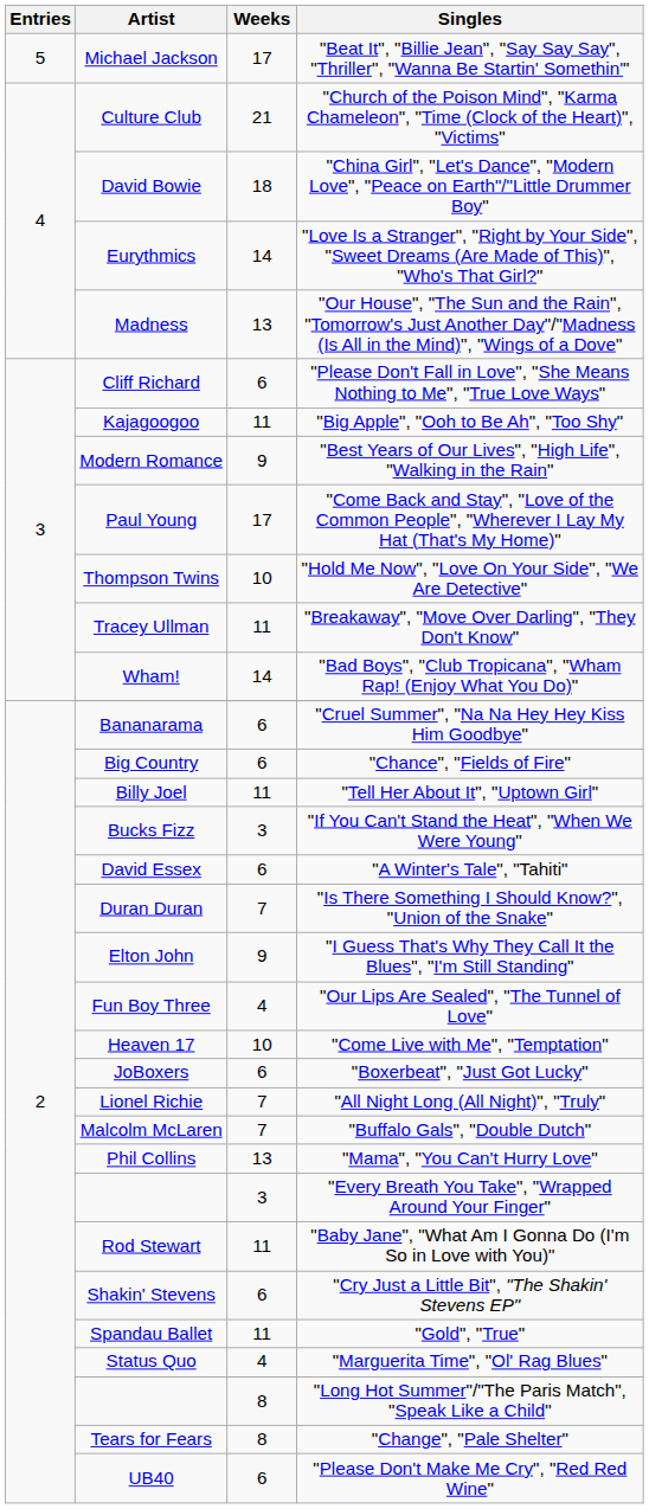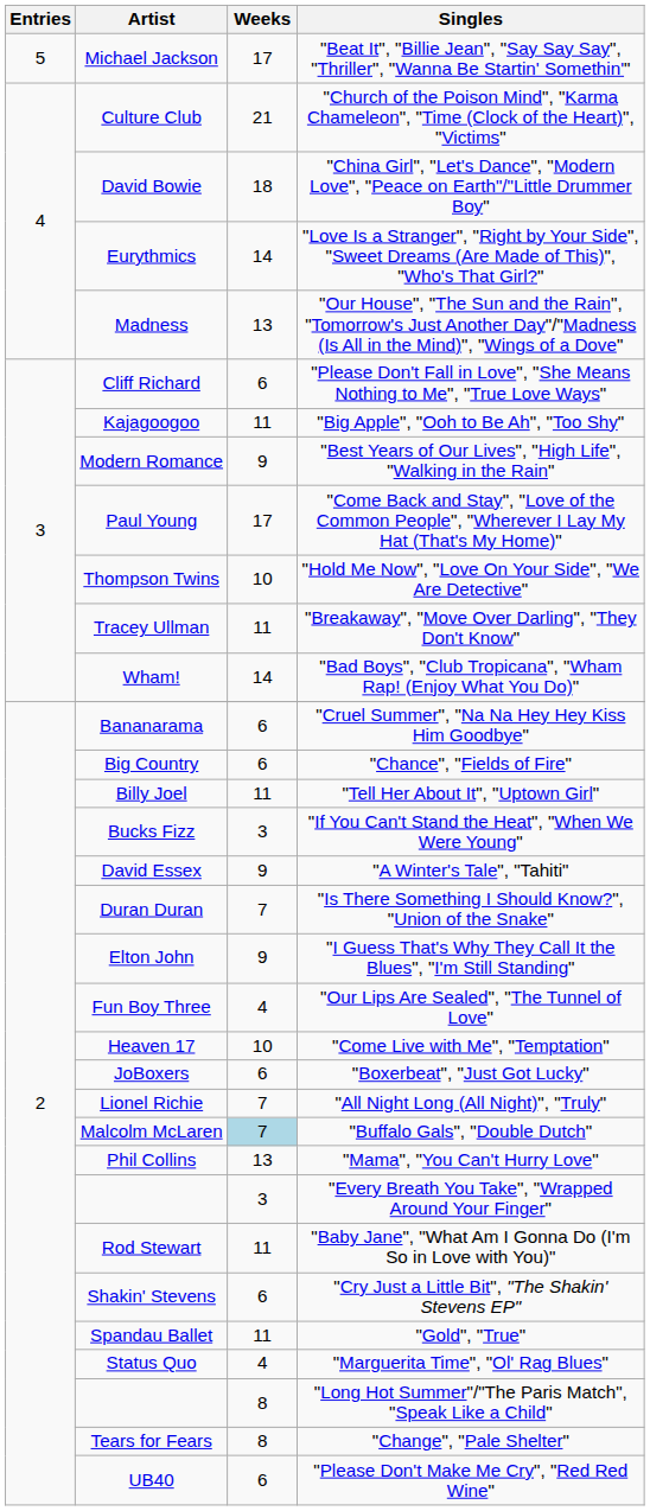"A Winter's Tale", "Tahiti" | Weeks: 6 -> 9
"Buffalo Gals", "Double Dutch" | Weeks: no background -> lightblue background
